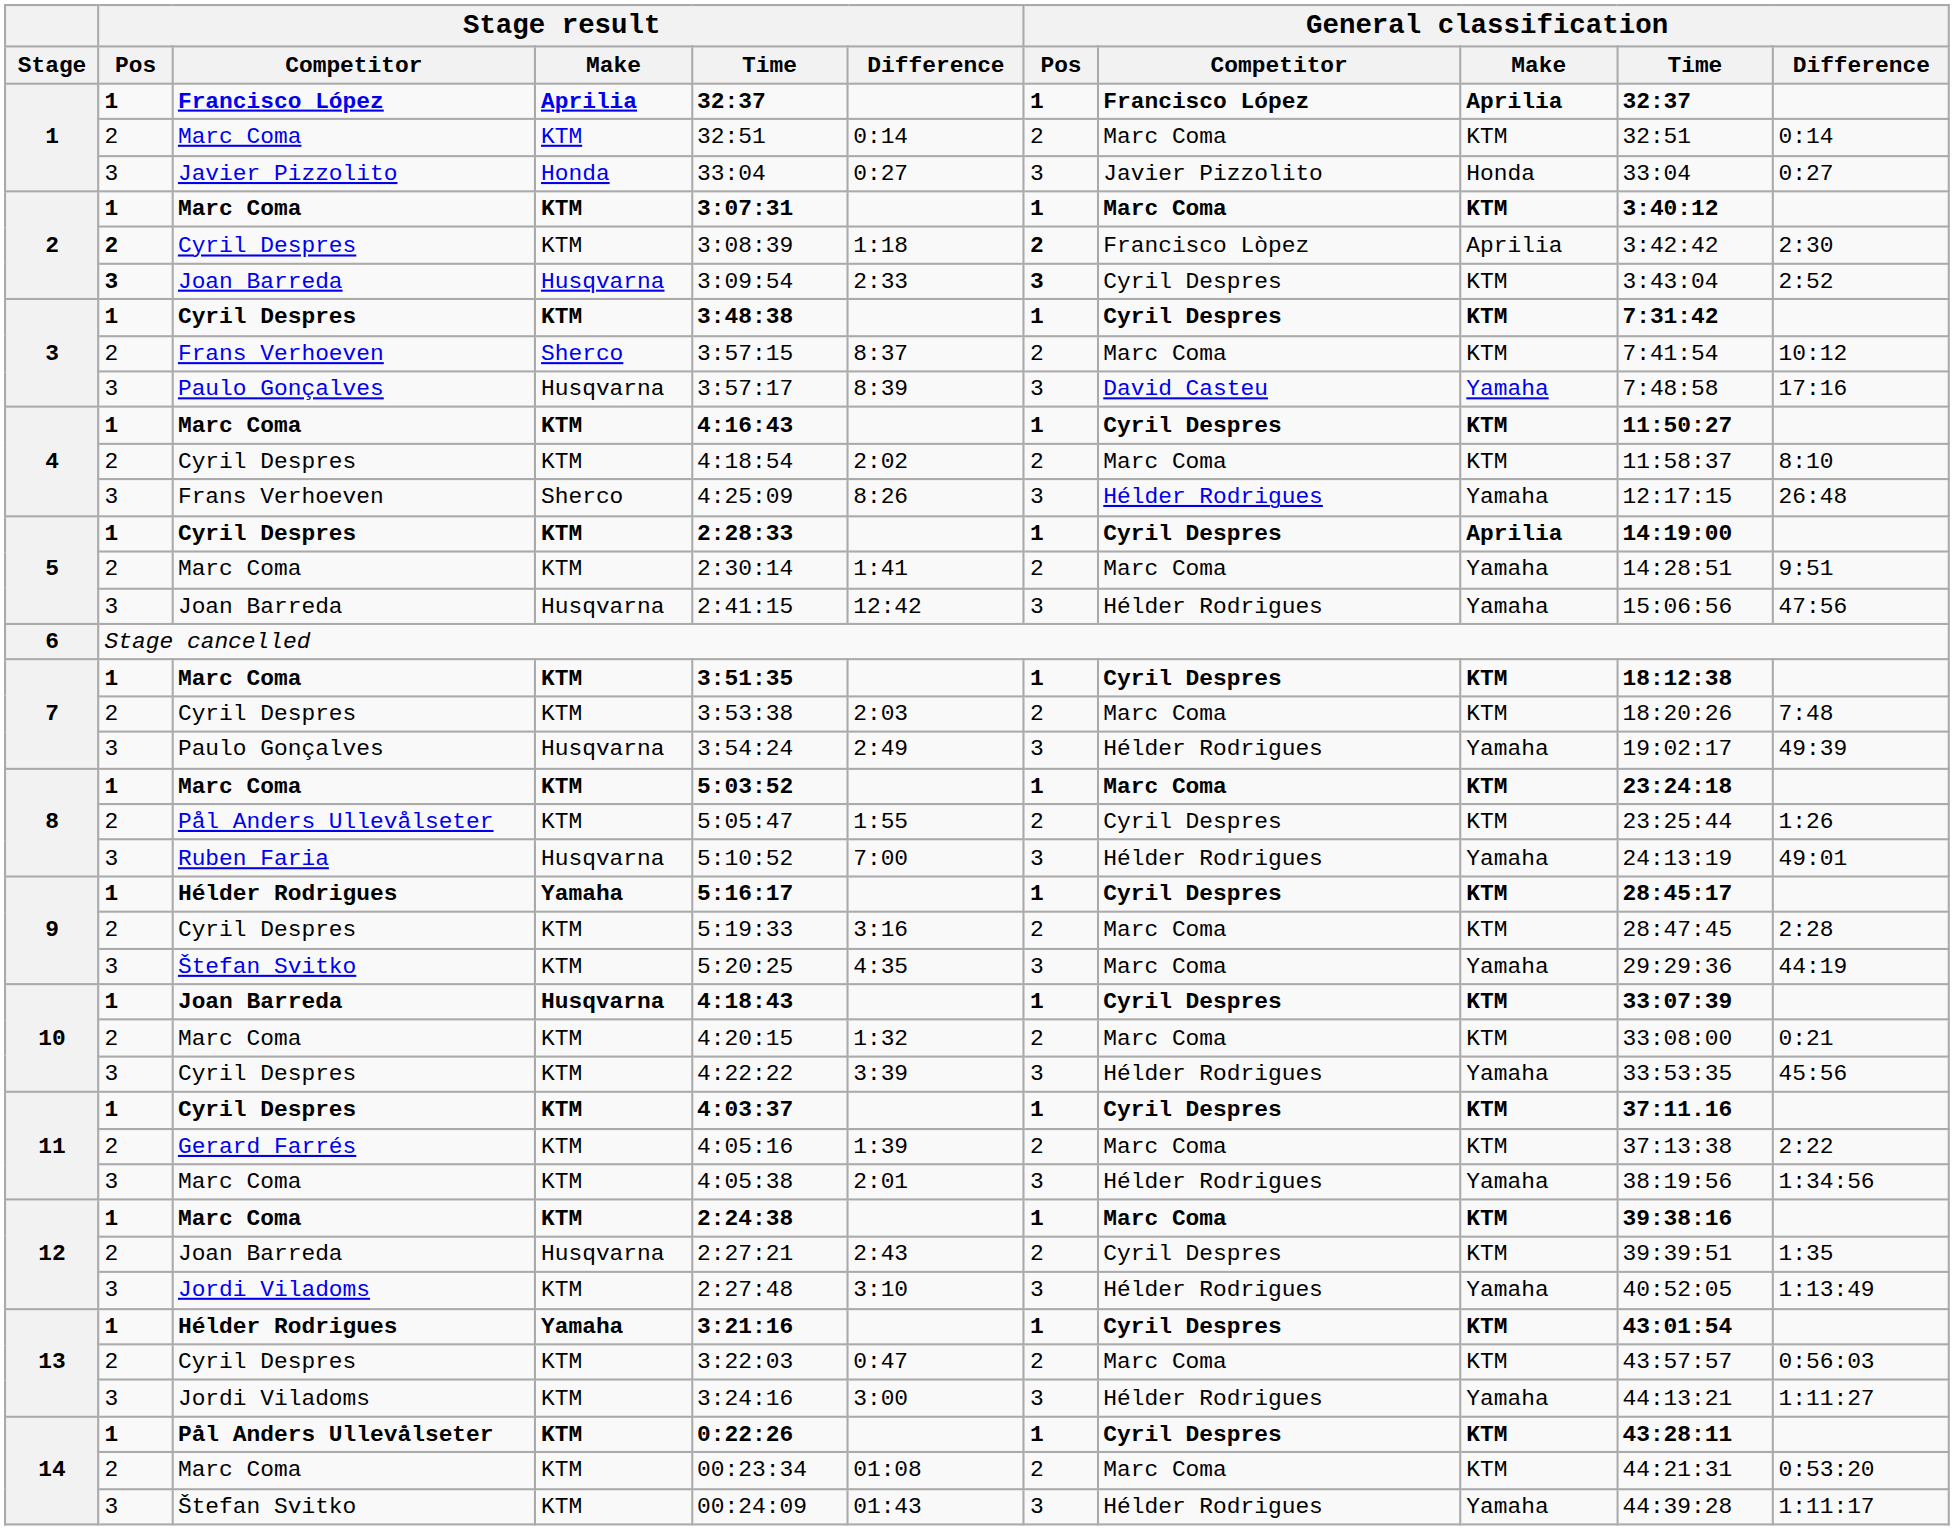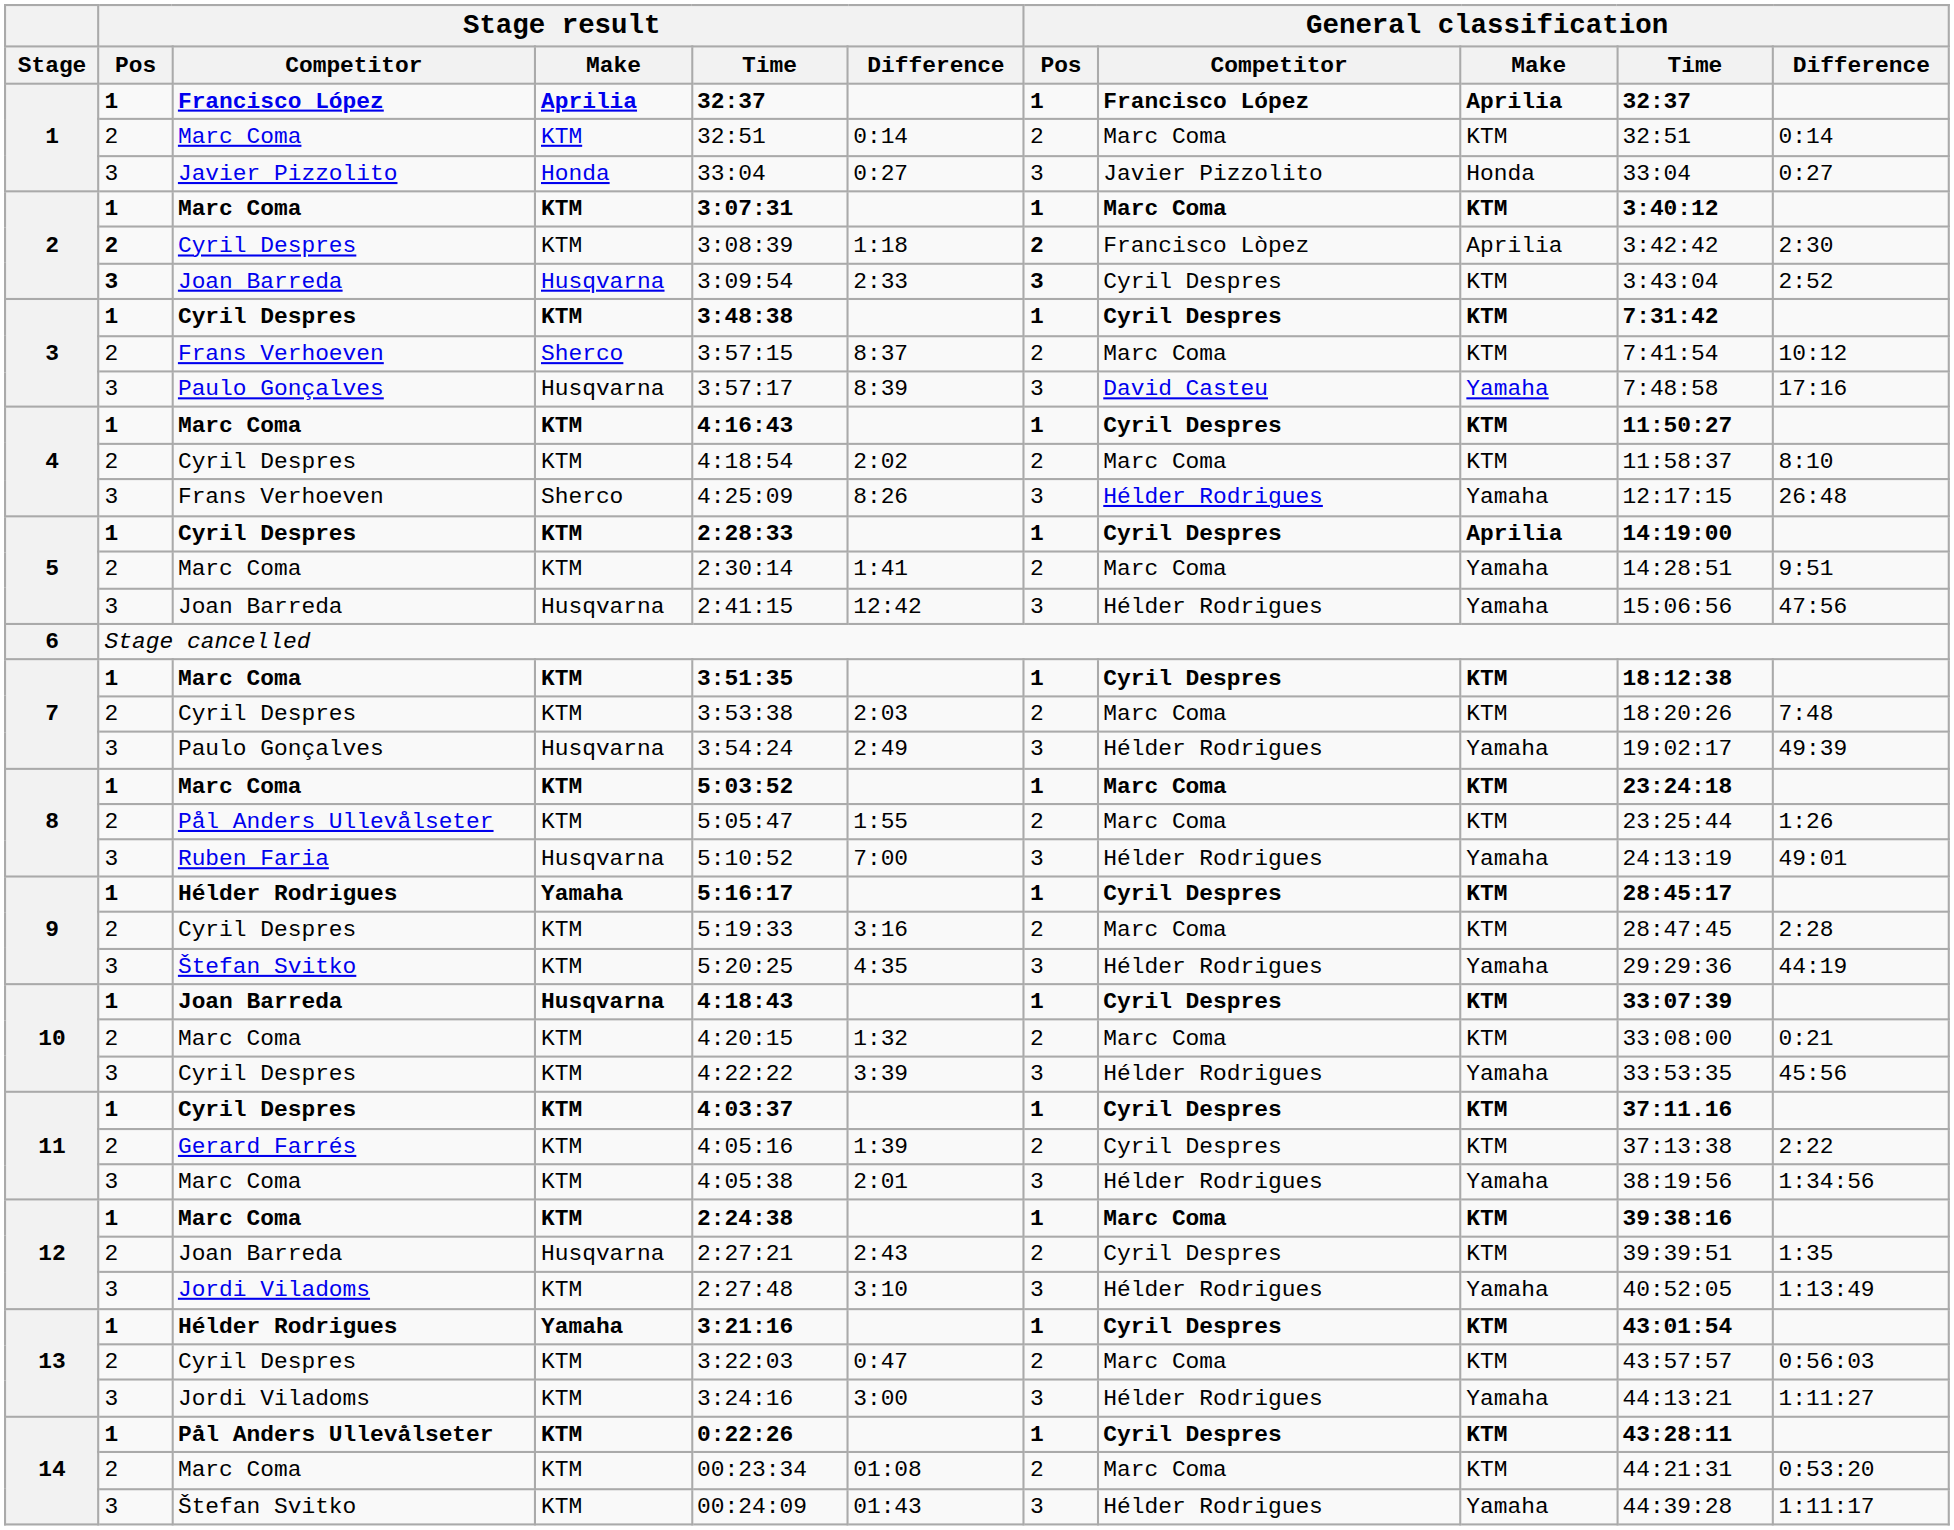8 / Pål Anders Ullevålseter | General classification / Competitor: Cyril Despres -> Marc Coma
9 / Štefan Svitko | General classification / Competitor: Marc Coma -> Hélder Rodrigues
11 / Gerard Farrés | General classification / Competitor: Marc Coma -> Cyril Despres
